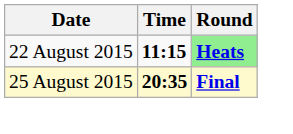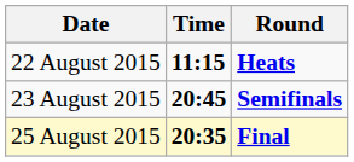22 August 2015 | Round: lightgreen background -> no background
+ row: 23 August 2015 | 20:45 | Semifinals
